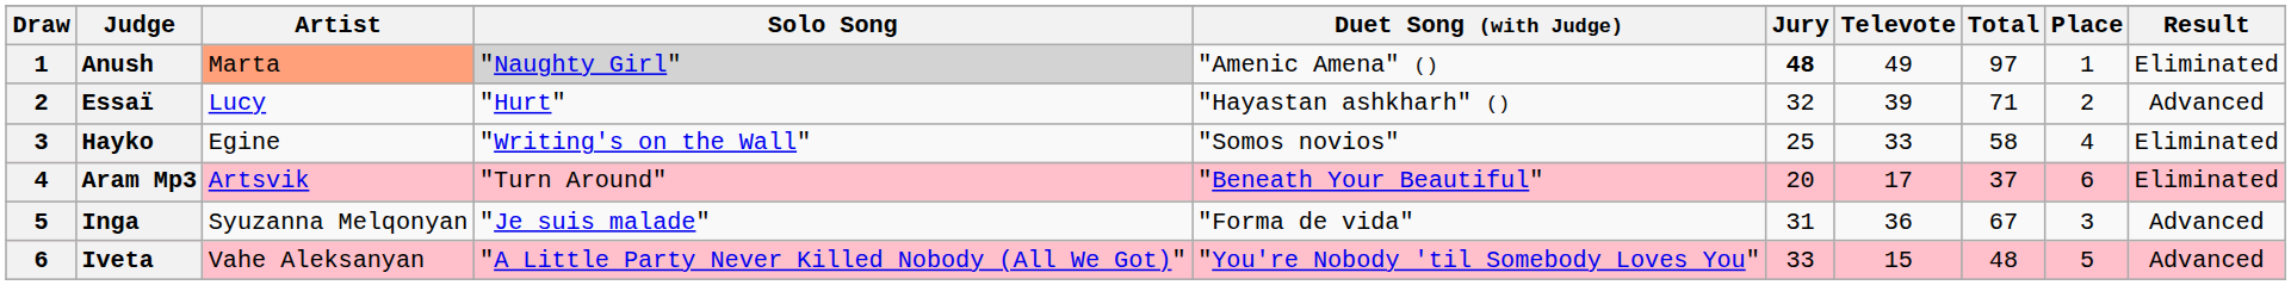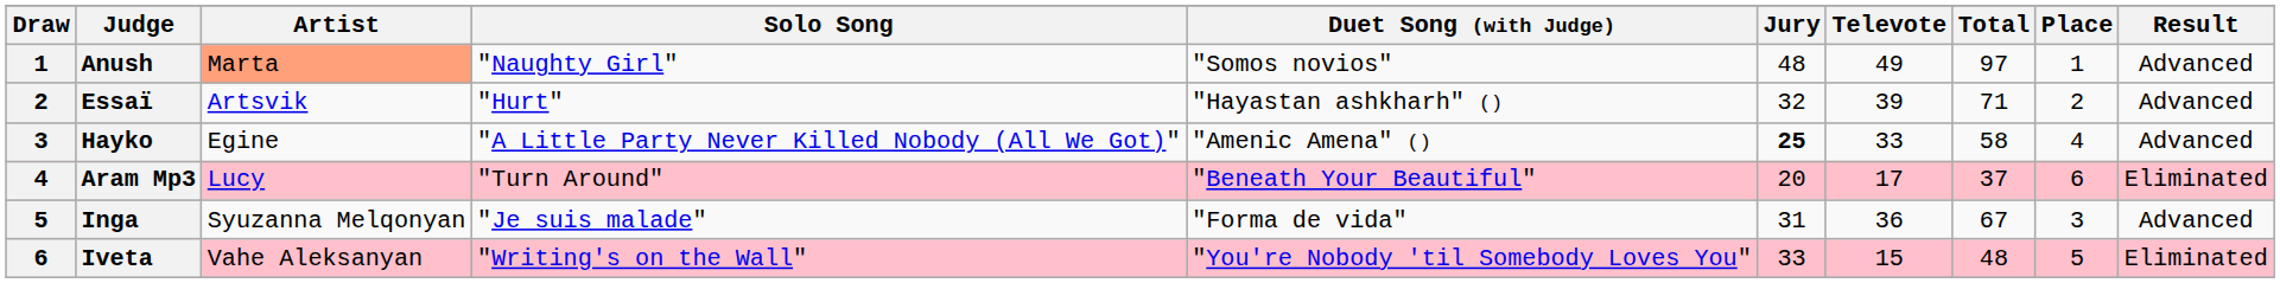Anush | Solo Song: lightgrey background -> no background
Anush | Duet Song (with Judge): "Amenic Amena" () -> "Somos novios"
Anush | Jury: bold -> normal
Anush | Result: Eliminated -> Advanced
Essaï | Artist: Lucy -> Artsvik
Hayko | Solo Song: "Writing's on the Wall" -> "A Little Party Never Killed Nobody (All We Got)"
Hayko | Duet Song (with Judge): "Somos novios" -> "Amenic Amena" ()
Hayko | Jury: normal -> bold
Hayko | Result: Eliminated -> Advanced
Aram Mp3 | Artist: Artsvik -> Lucy
Iveta | Solo Song: "A Little Party Never Killed Nobody (All We Got)" -> "Writing's on the Wall"
Iveta | Result: Advanced -> Eliminated
